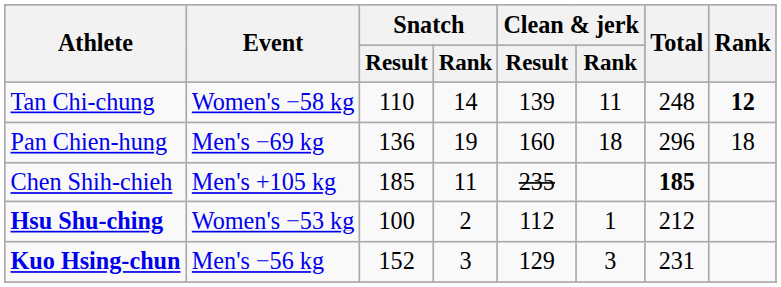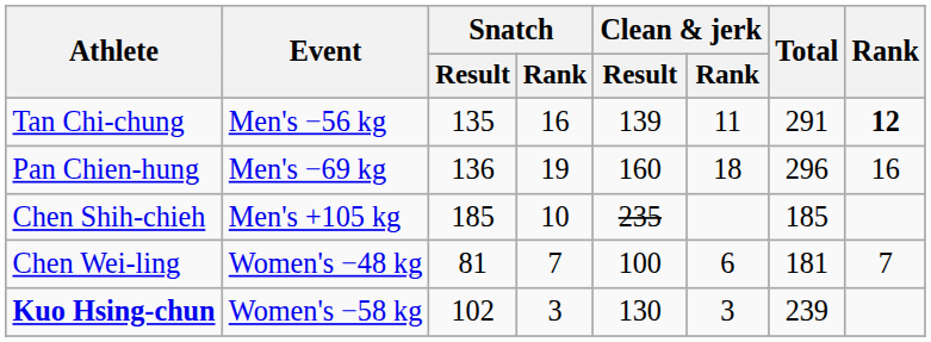Tan Chi-chung | Event: Women's −58 kg -> Men's −56 kg
Tan Chi-chung | Snatch / Result: 110 -> 135
Tan Chi-chung | Snatch / Rank: 14 -> 16
Tan Chi-chung | Total: 248 -> 291
Pan Chien-hung | Rank: 18 -> 16
Chen Shih-chieh | Snatch / Rank: 11 -> 10
Chen Shih-chieh | Total: bold -> normal
+ row: Chen Wei-ling | Women's −48 kg | 81 | 7 | 100 | 6 | 181 | 7
- row: Hsu Shu-ching | Women's −53 kg | 100 | 2 | 112 | 1 | 212
Kuo Hsing-chun | Event: Men's −56 kg -> Women's −58 kg
Kuo Hsing-chun | Snatch / Result: 152 -> 102
Kuo Hsing-chun | Clean & jerk / Result: 129 -> 130
Kuo Hsing-chun | Total: 231 -> 239
